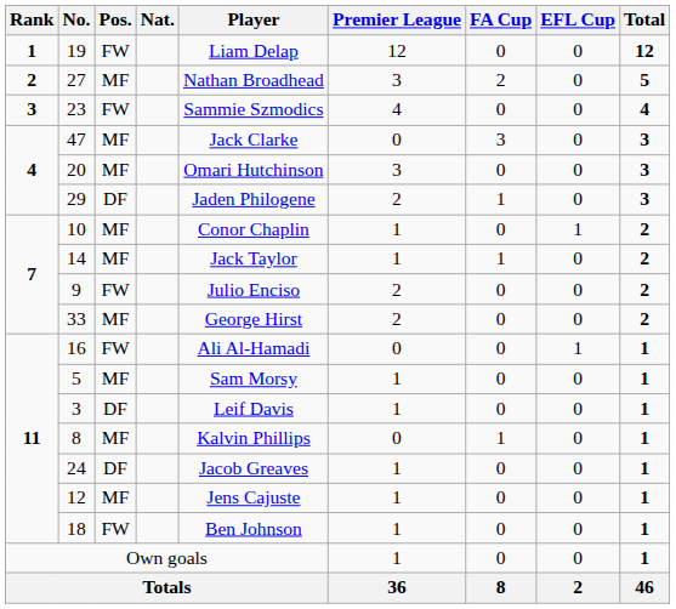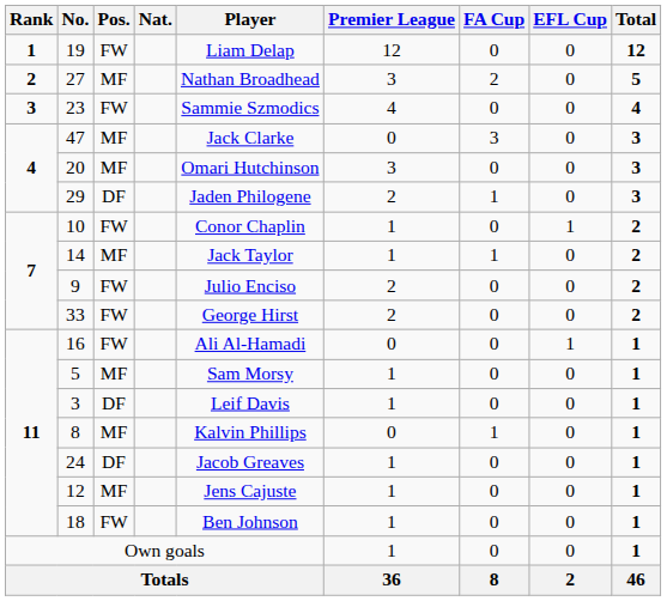10 | Pos.: MF -> FW
33 | Pos.: MF -> FW
